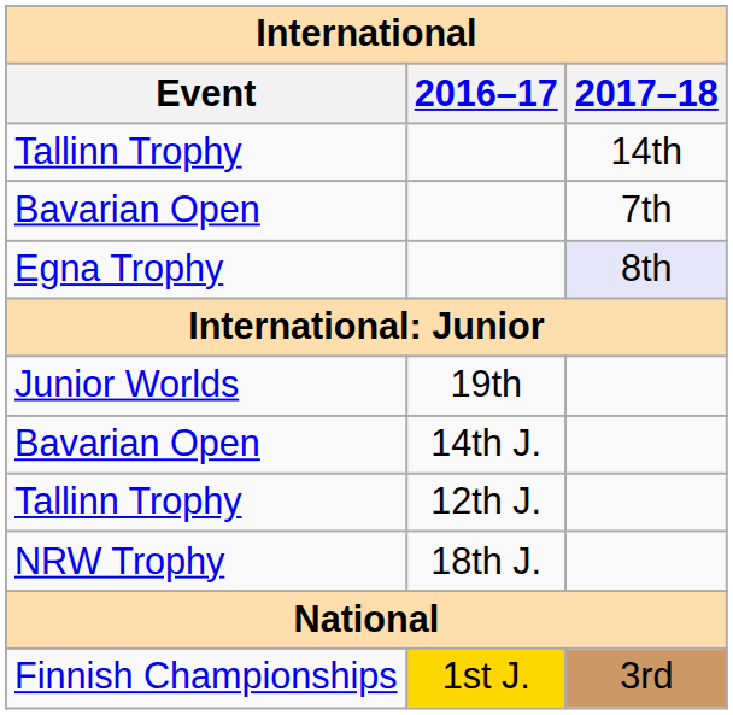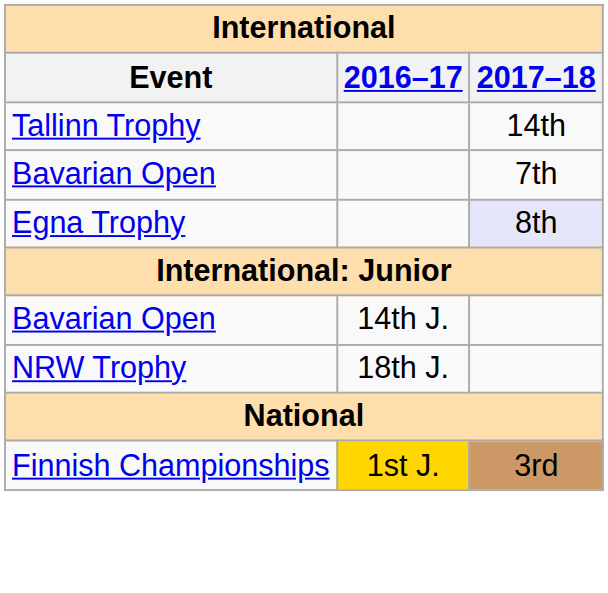- row: Junior Worlds | 19th
- row: Tallinn Trophy | 12th J.
